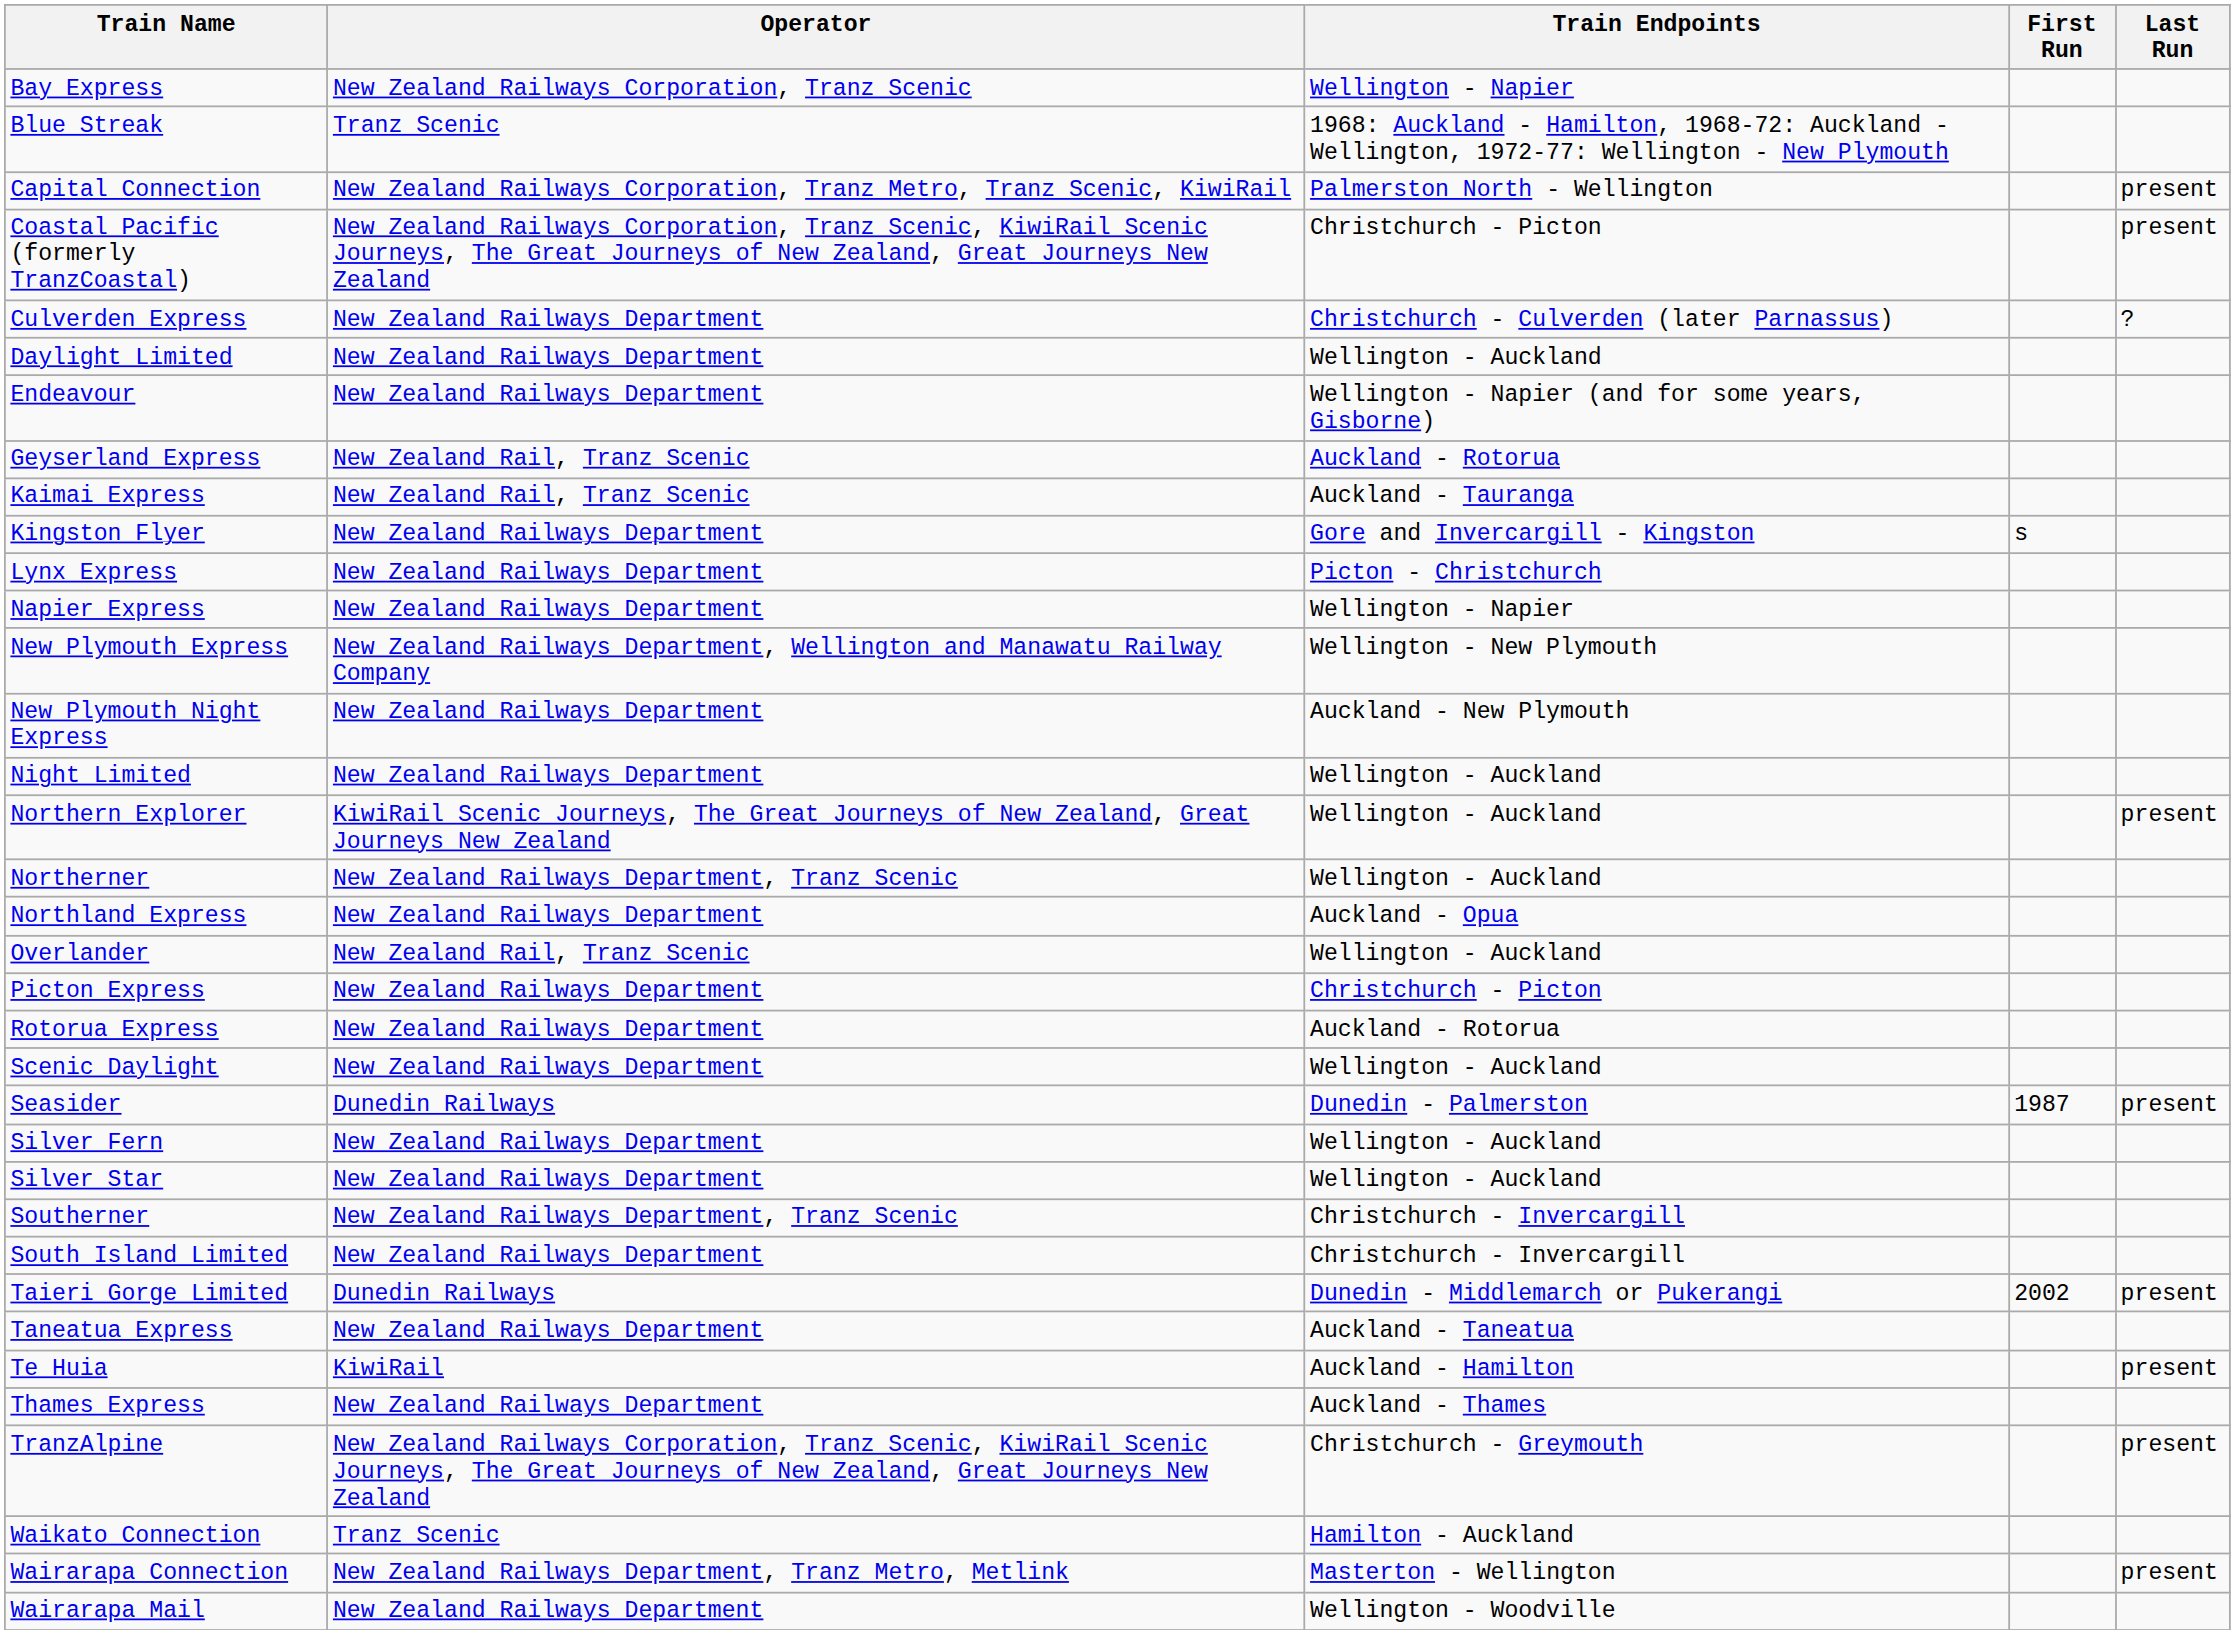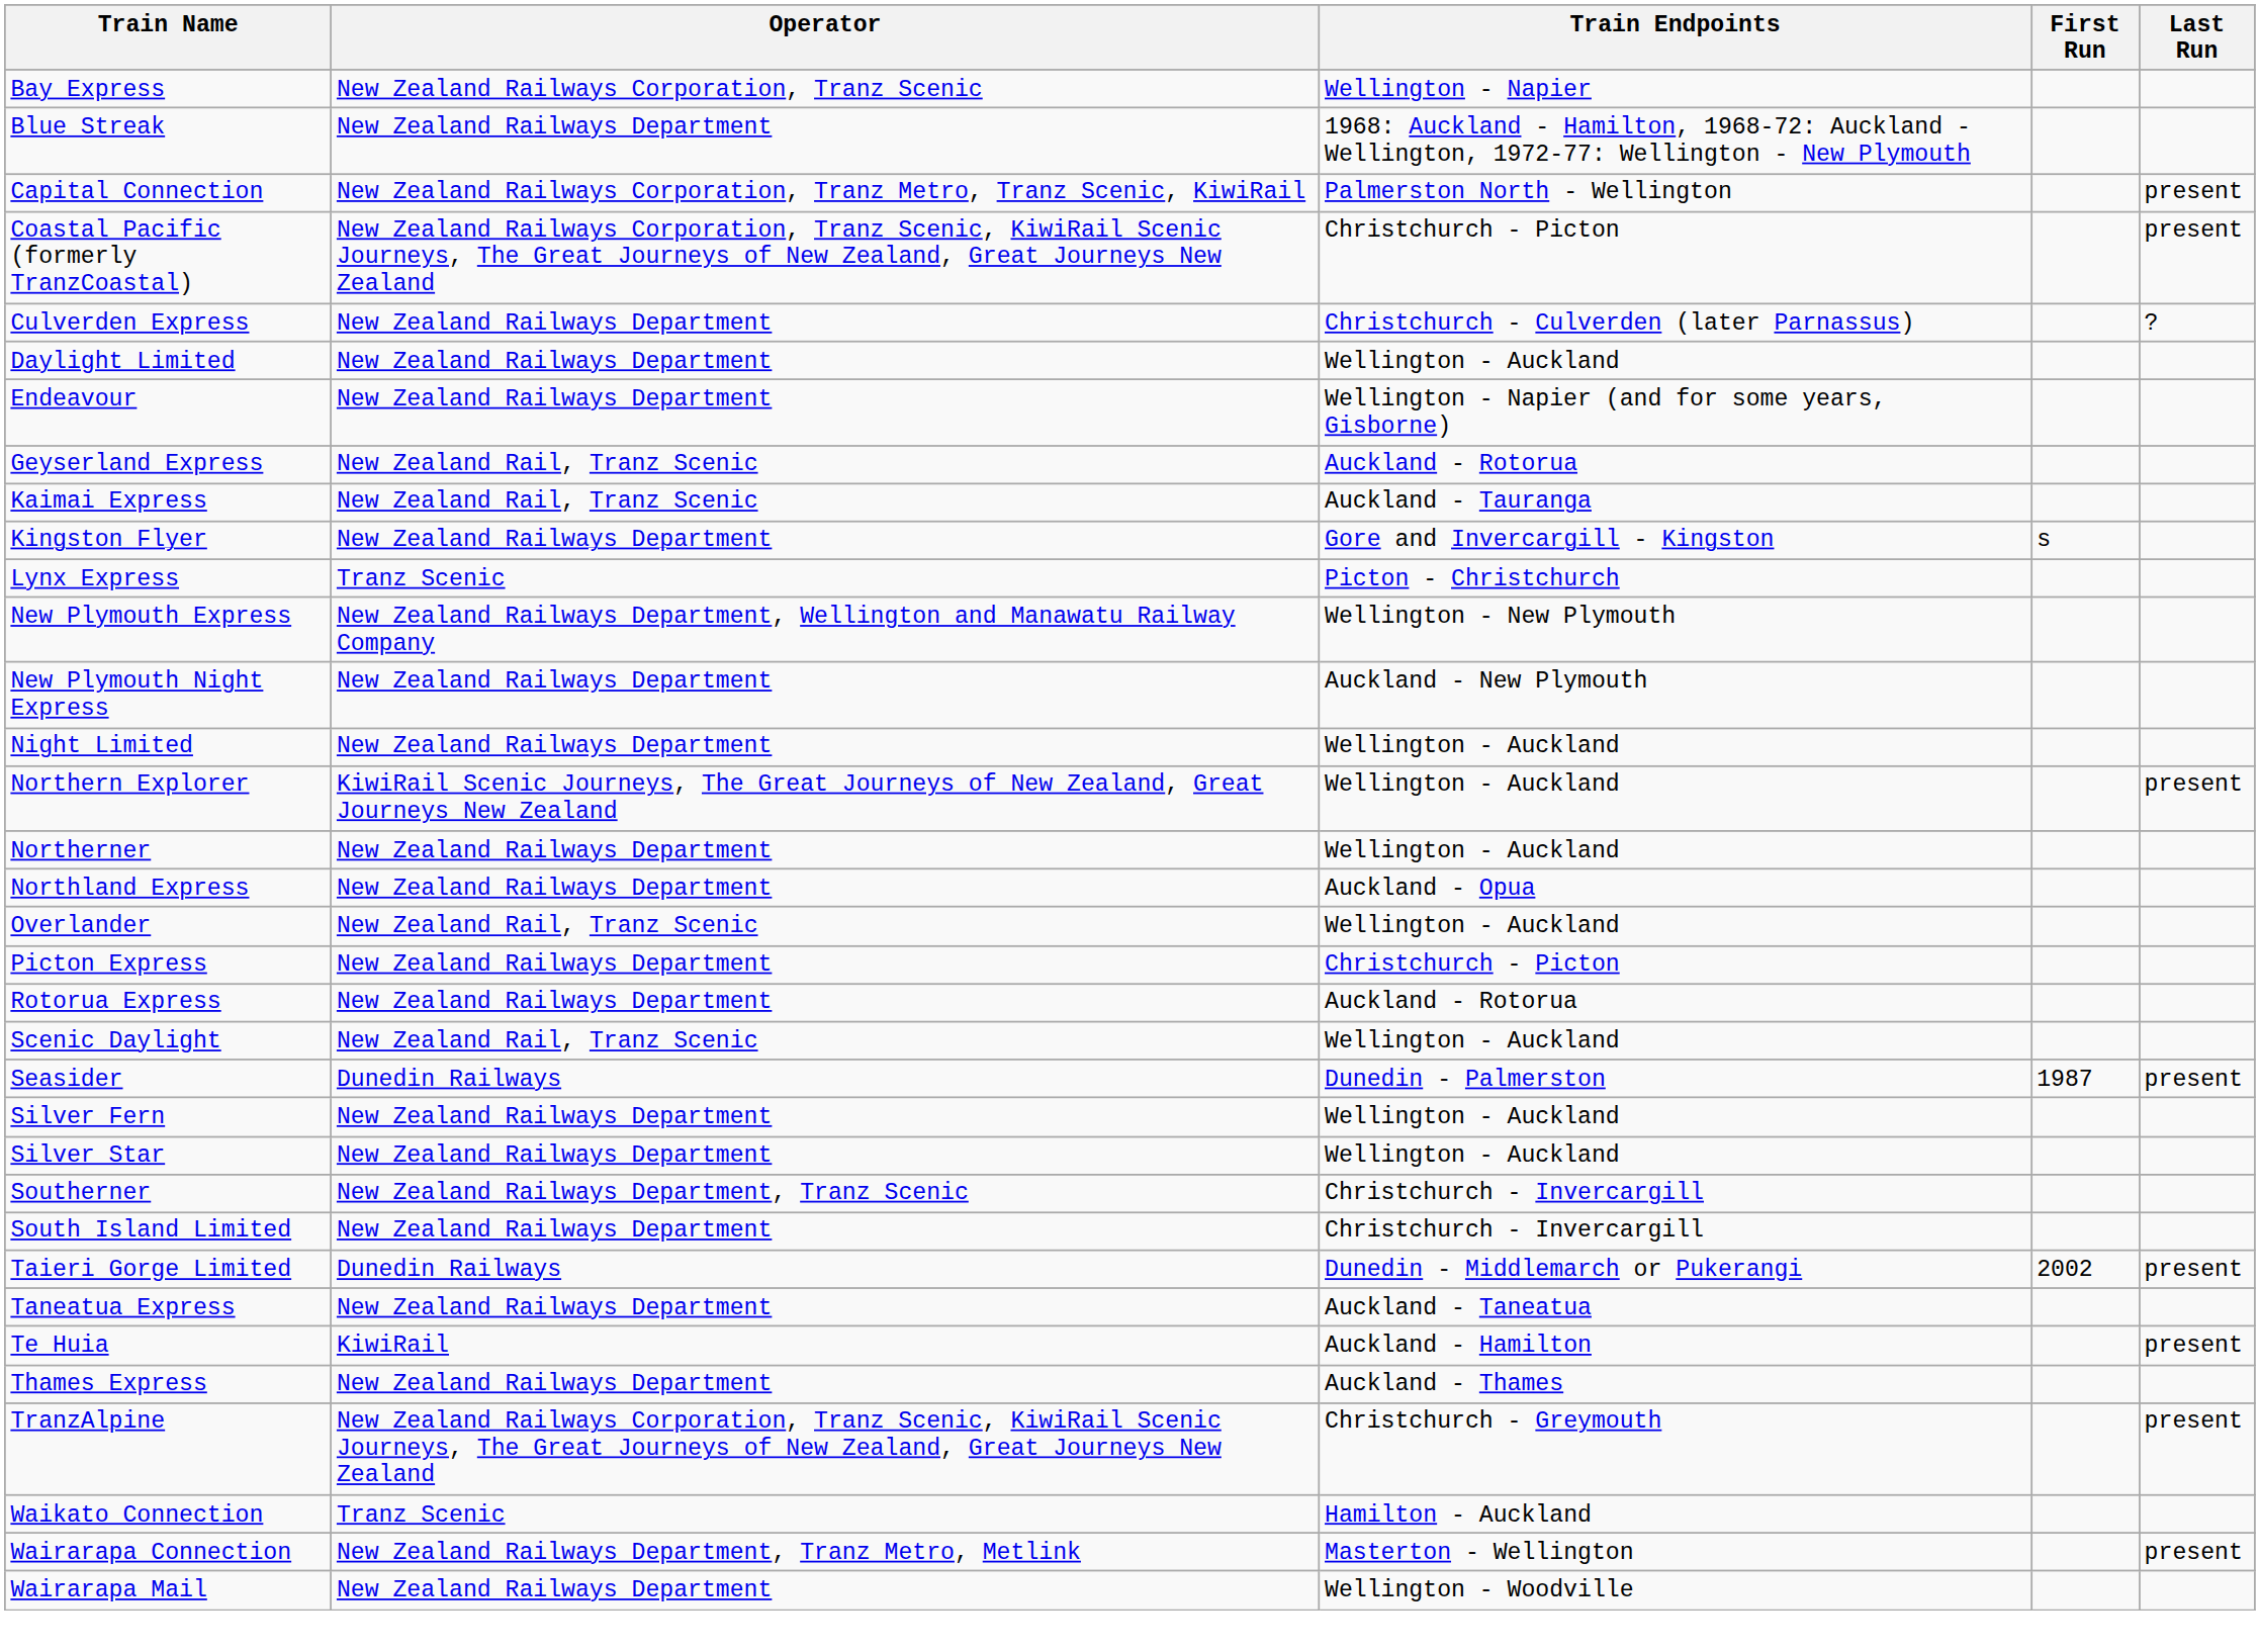Blue Streak | Operator: Tranz Scenic -> New Zealand Railways Department
Lynx Express | Operator: New Zealand Railways Department -> Tranz Scenic
- row: Napier Express | New Zealand Railways Department | Wellington - Napier
Northerner | Operator: New Zealand Railways Department, Tranz Scenic -> New Zealand Railways Department
Scenic Daylight | Operator: New Zealand Railways Department -> New Zealand Rail, Tranz Scenic
